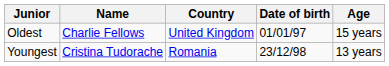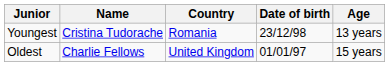rows swapped: Youngest <-> Oldest
